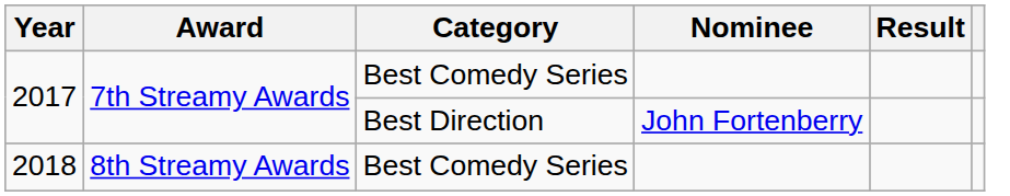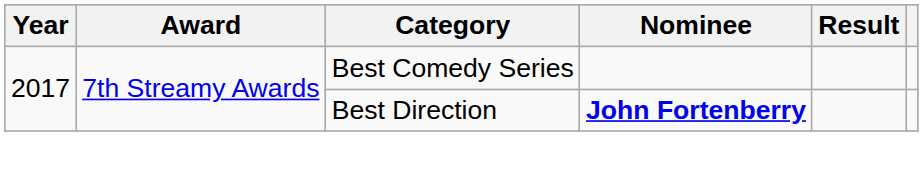2017 / Best Direction | Nominee: normal -> bold
- row: 2018 | 8th Streamy Awards | Best Comedy Series
